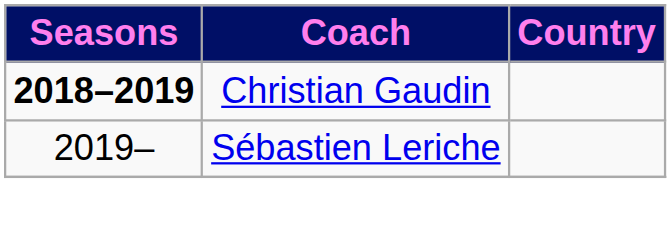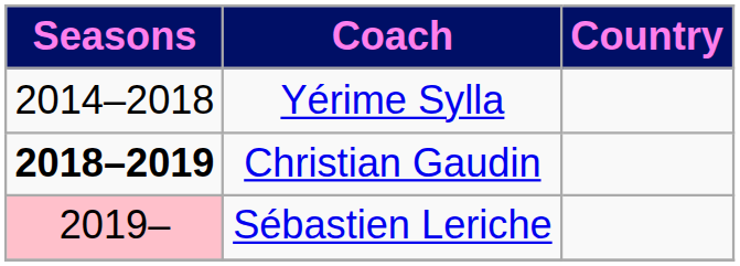+ row: 2014–2018 | Yérime Sylla
Sébastien Leriche | Seasons: no background -> pink background
